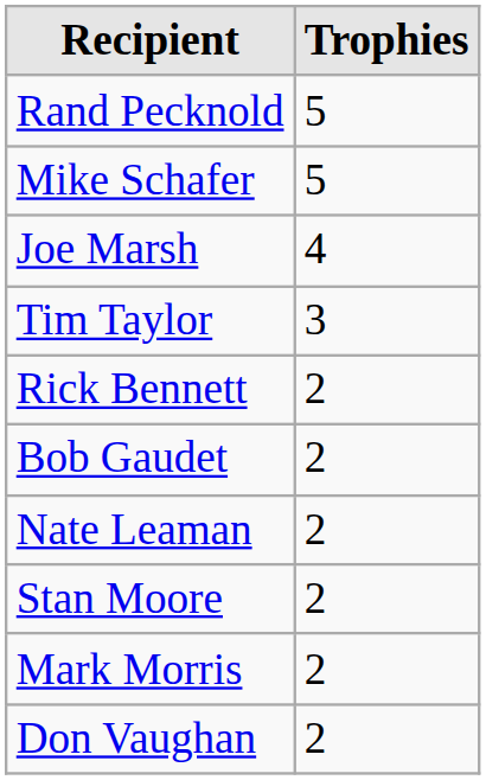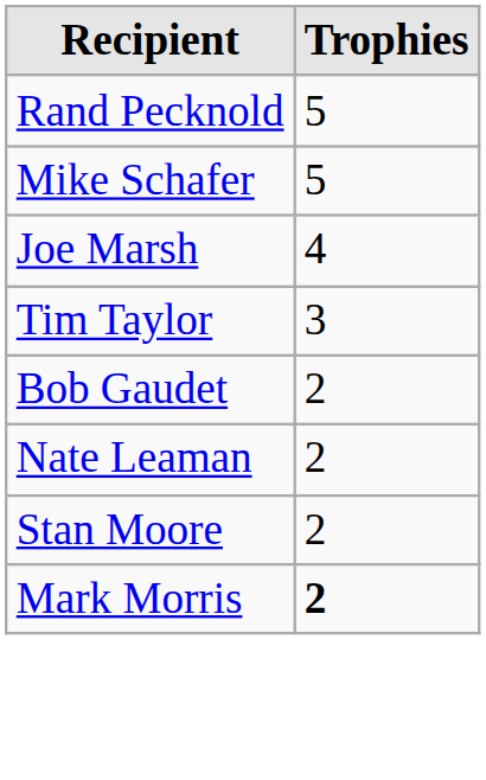- row: Rick Bennett | 2
Mark Morris | Trophies: normal -> bold
- row: Don Vaughan | 2
